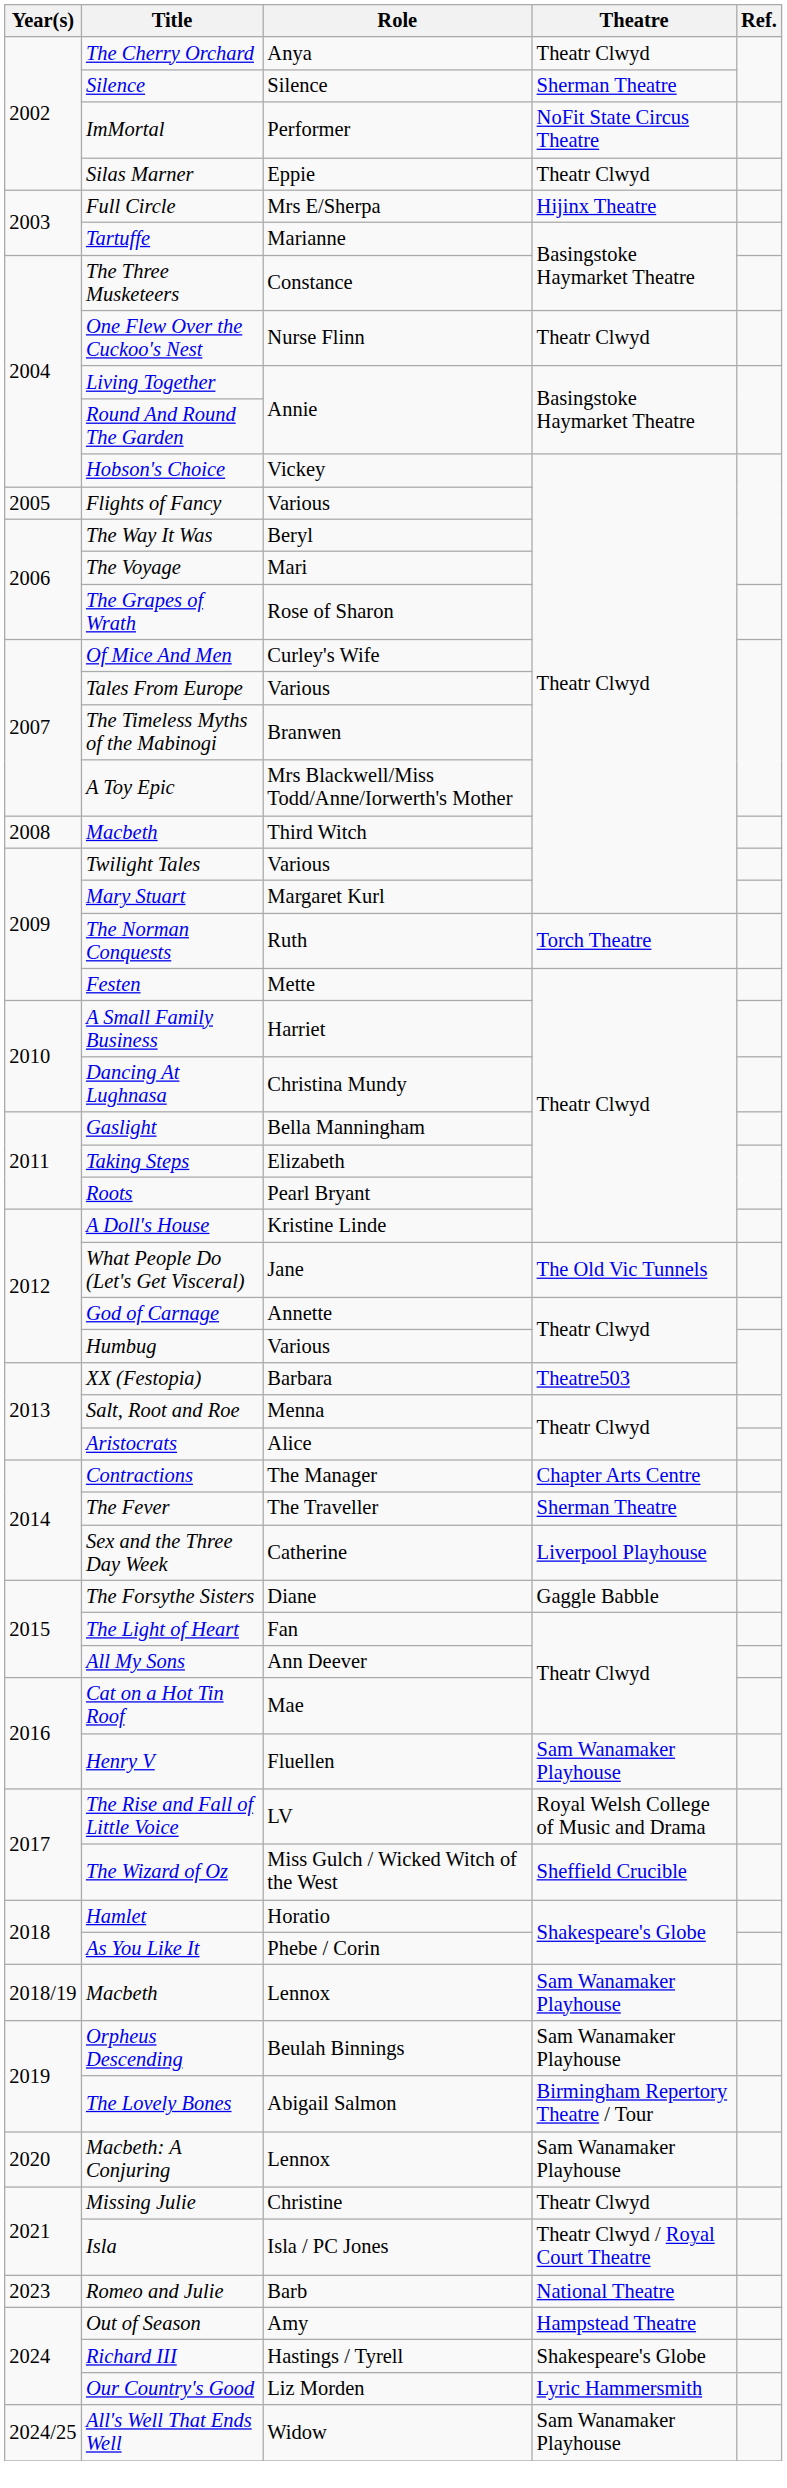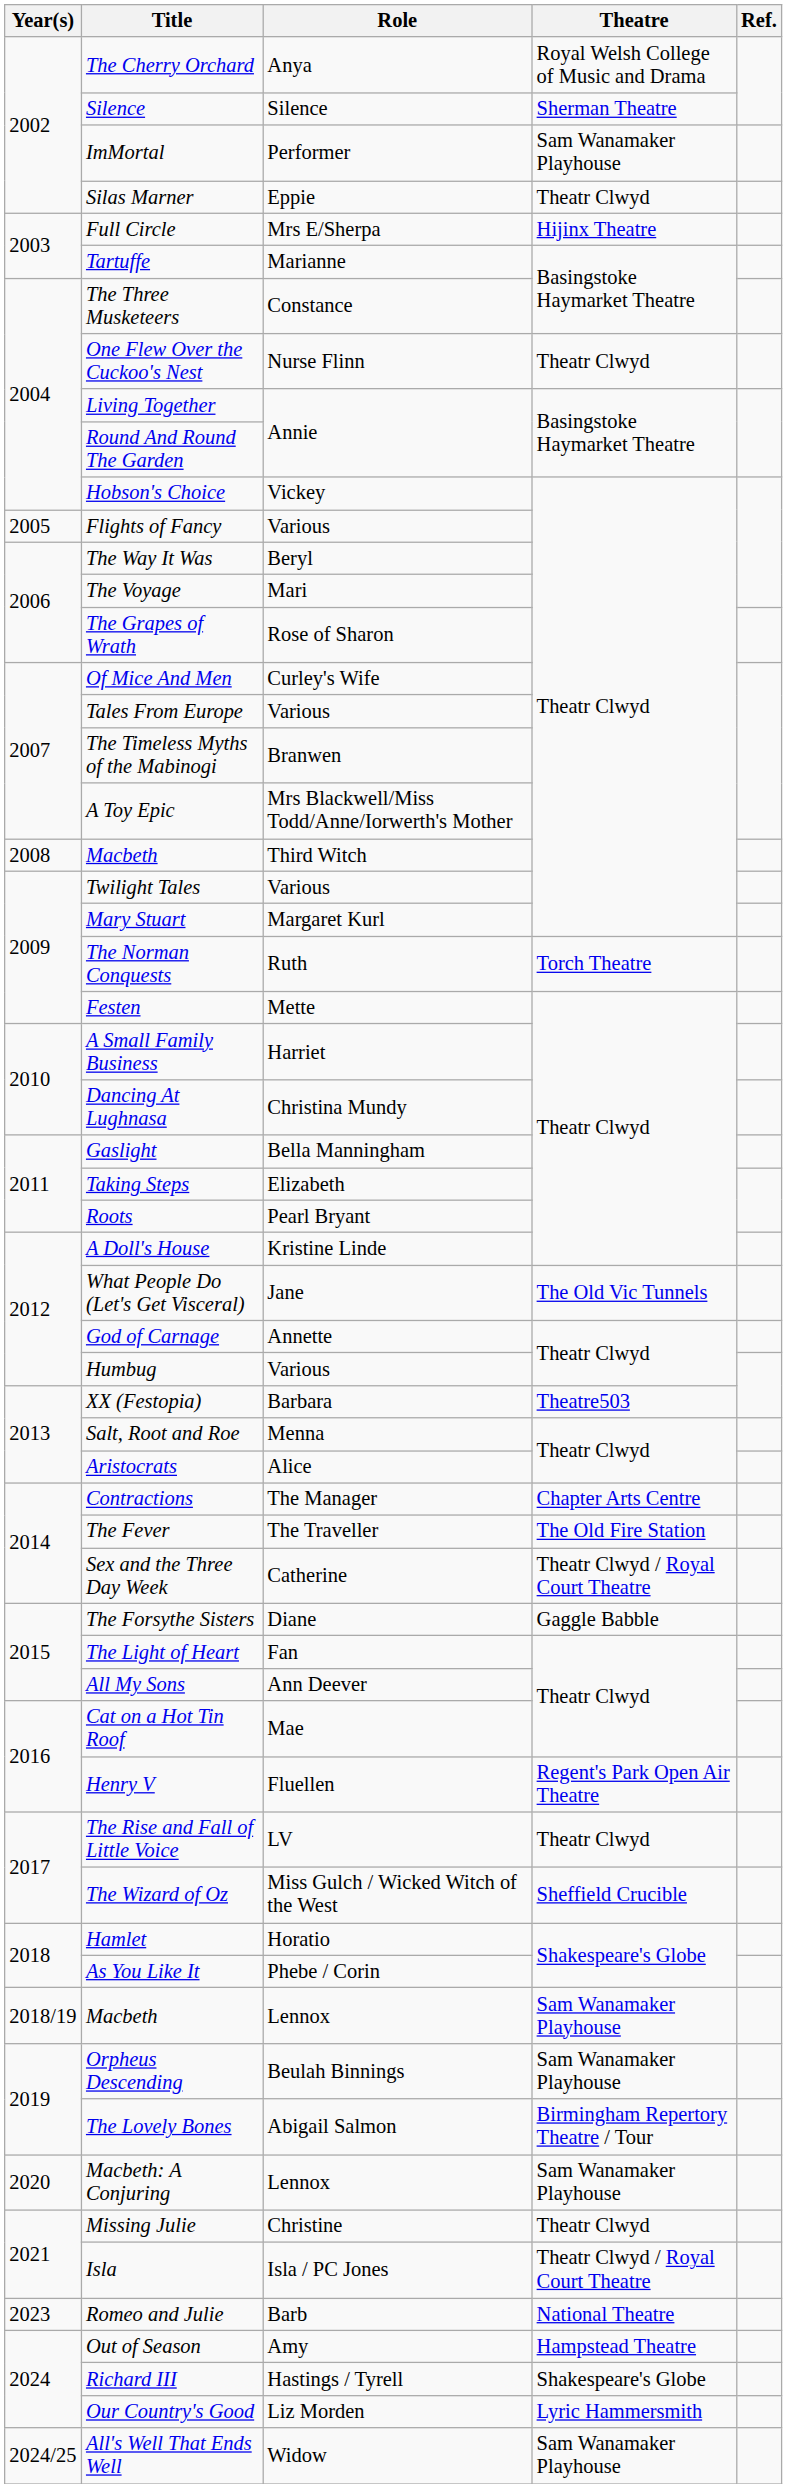The Cherry Orchard | Theatre: Theatr Clwyd -> Royal Welsh College of Music and Drama
ImMortal | Theatre: NoFit State Circus Theatre -> Sam Wanamaker Playhouse
The Fever | Theatre: Sherman Theatre -> The Old Fire Station
Sex and the Three Day Week | Theatre: Liverpool Playhouse -> Theatr Clwyd / Royal Court Theatre
Henry V | Theatre: Sam Wanamaker Playhouse -> Regent's Park Open Air Theatre
The Rise and Fall of Little Voice | Theatre: Royal Welsh College of Music and Drama -> Theatr Clwyd
